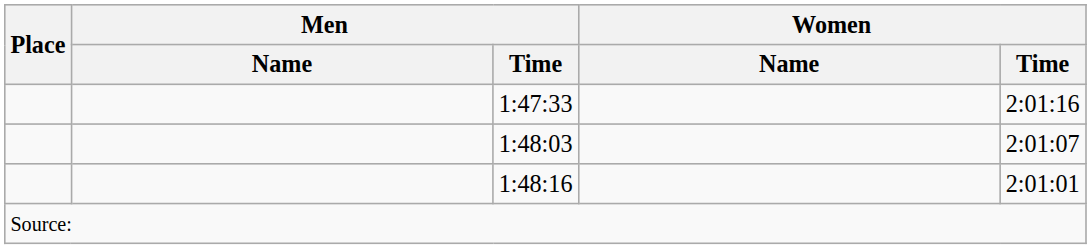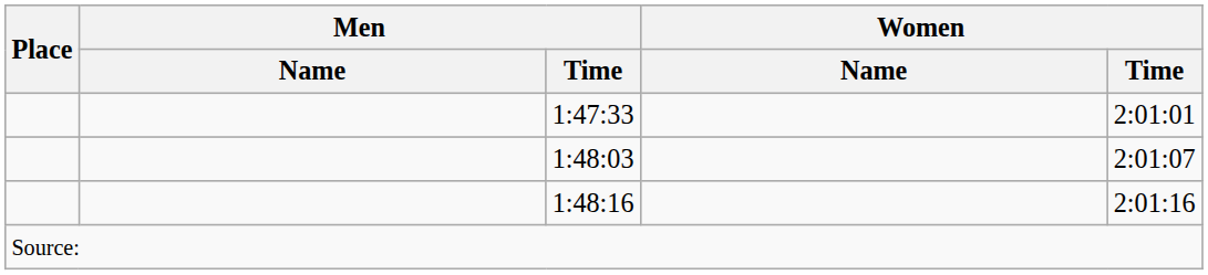1:47:33 | Women / Time: 2:01:16 -> 2:01:01
1:48:16 | Women / Time: 2:01:01 -> 2:01:16
